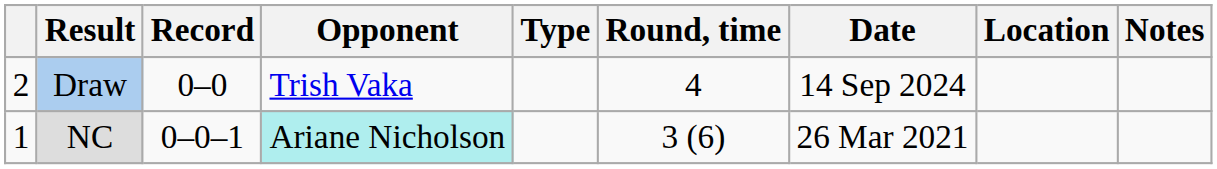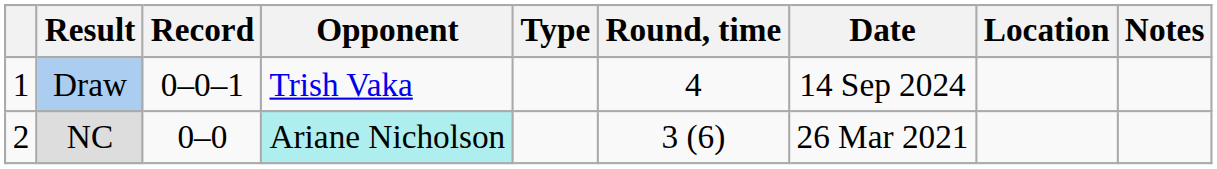Draw | column 1: 2 -> 1
Draw | Record: 0–0 -> 0–0–1
NC | column 1: 1 -> 2
NC | Record: 0–0–1 -> 0–0
